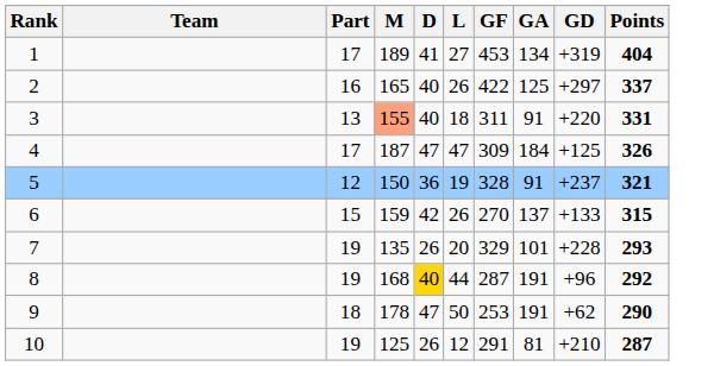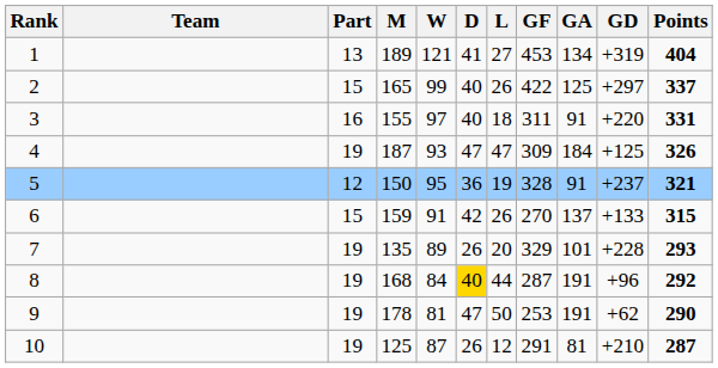+ column: W | 121 | 99 | 97 | 93 | 95 | 91 | 89 | 84 | 81 | 87
1 | Part: 17 -> 13
2 | Part: 16 -> 15
3 | Part: 13 -> 16
3 | M: lightsalmon background -> no background
4 | Part: 17 -> 19
9 | Part: 18 -> 19
